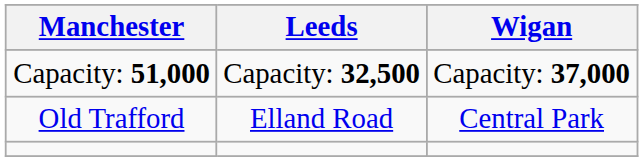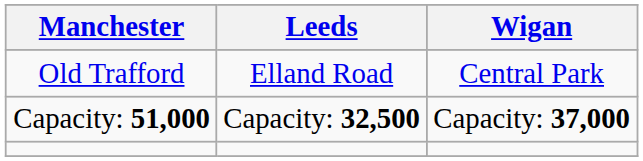rows swapped: Old Trafford <-> Capacity: 51,000
